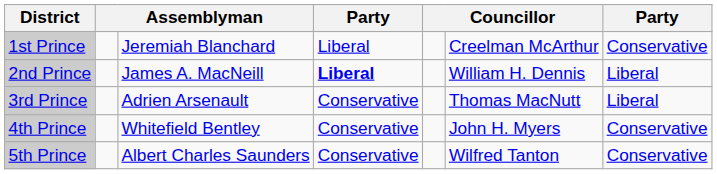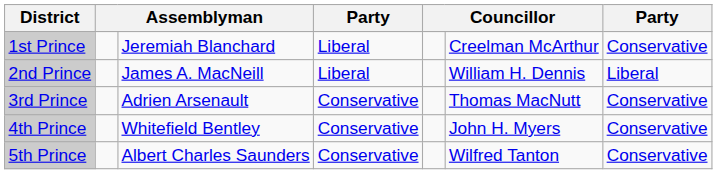2nd Prince | column 4: bold -> normal
3rd Prince | column 7: Liberal -> Conservative
